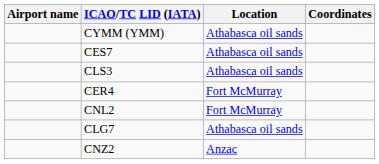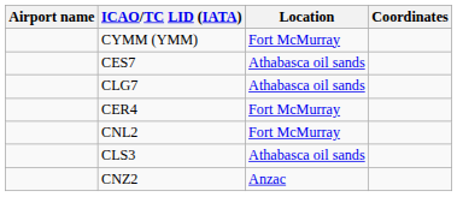CYMM (YMM) | Location: Athabasca oil sands -> Fort McMurray
rows swapped: CLG7 <-> CLS3
